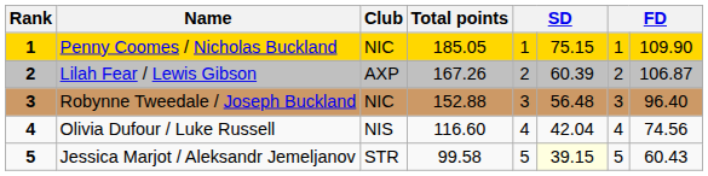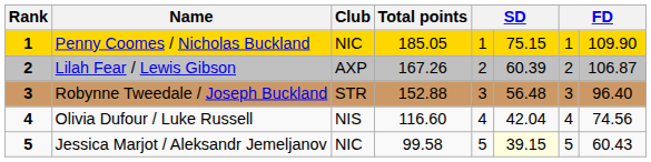Robynne Tweedale / Joseph Buckland | Club: NIC -> STR
Jessica Marjot / Aleksandr Jemeljanov | Club: STR -> NIC
